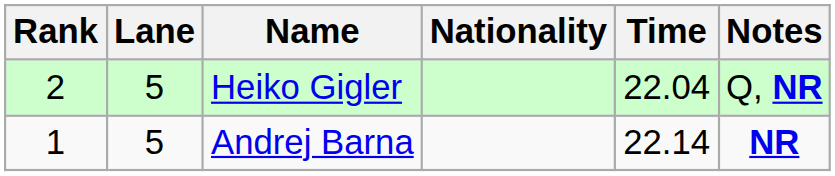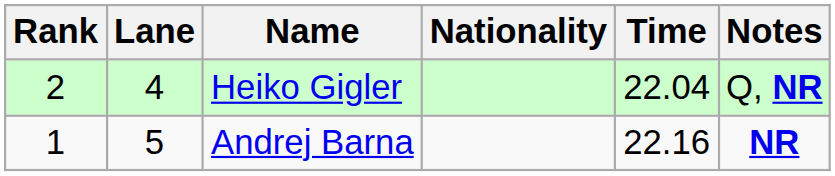Heiko Gigler | Lane: 5 -> 4
Andrej Barna | Time: 22.14 -> 22.16
